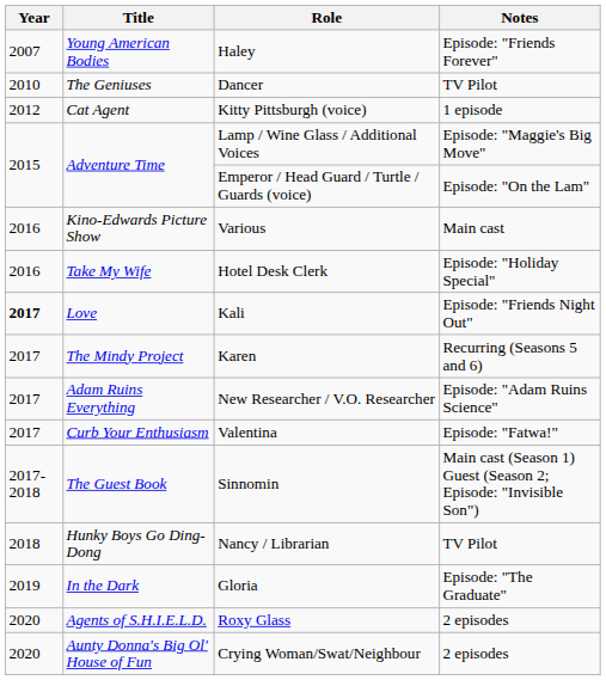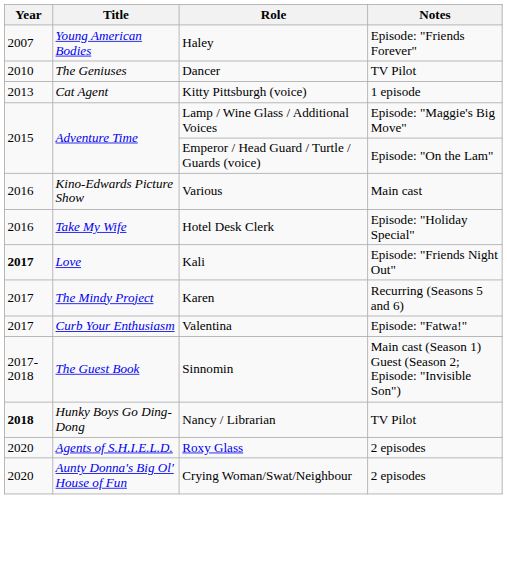Kitty Pittsburgh (voice) | Year: 2012 -> 2013
- row: 2017 | Adam Ruins Everything | New Researcher / V.O. Researcher | Episode: "Adam Ruins Science"
Nancy / Librarian | Year: normal -> bold
- row: 2019 | In the Dark | Gloria | Episode: "The Graduate"
